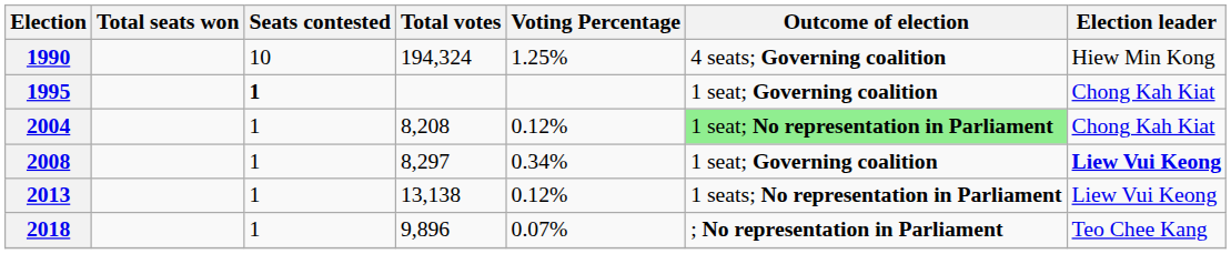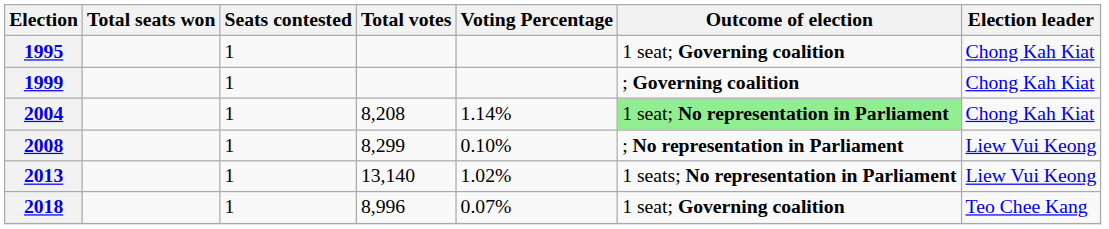- row: 1990 | 10 | 194,324 | 1.25% | 4 seats; Governing coalition | Hiew Min Kong
1995 | Seats contested: bold -> normal
+ row: 1999 | 1 | ; Governing coalition | Chong Kah Kiat
2004 | Voting Percentage: 0.12% -> 1.14%
2008 | Total votes: 8,297 -> 8,299
2008 | Voting Percentage: 0.34% -> 0.10%
2008 | Outcome of election: 1 seat; Governing coalition -> ; No representation in Parliament
2008 | Election leader: bold -> normal
2013 | Total votes: 13,138 -> 13,140
2013 | Voting Percentage: 0.12% -> 1.02%
2018 | Total votes: 9,896 -> 8,996
2018 | Outcome of election: ; No representation in Parliament -> 1 seat; Governing coalition
